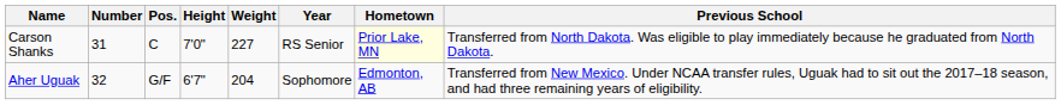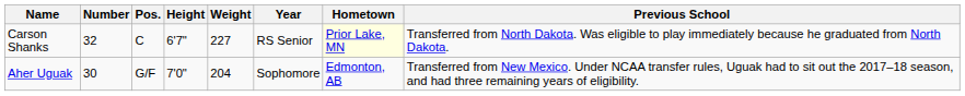Carson Shanks | Number: 31 -> 32
Carson Shanks | Height: 7'0" -> 6'7"
Aher Uguak | Number: 32 -> 30
Aher Uguak | Height: 6'7" -> 7'0"
